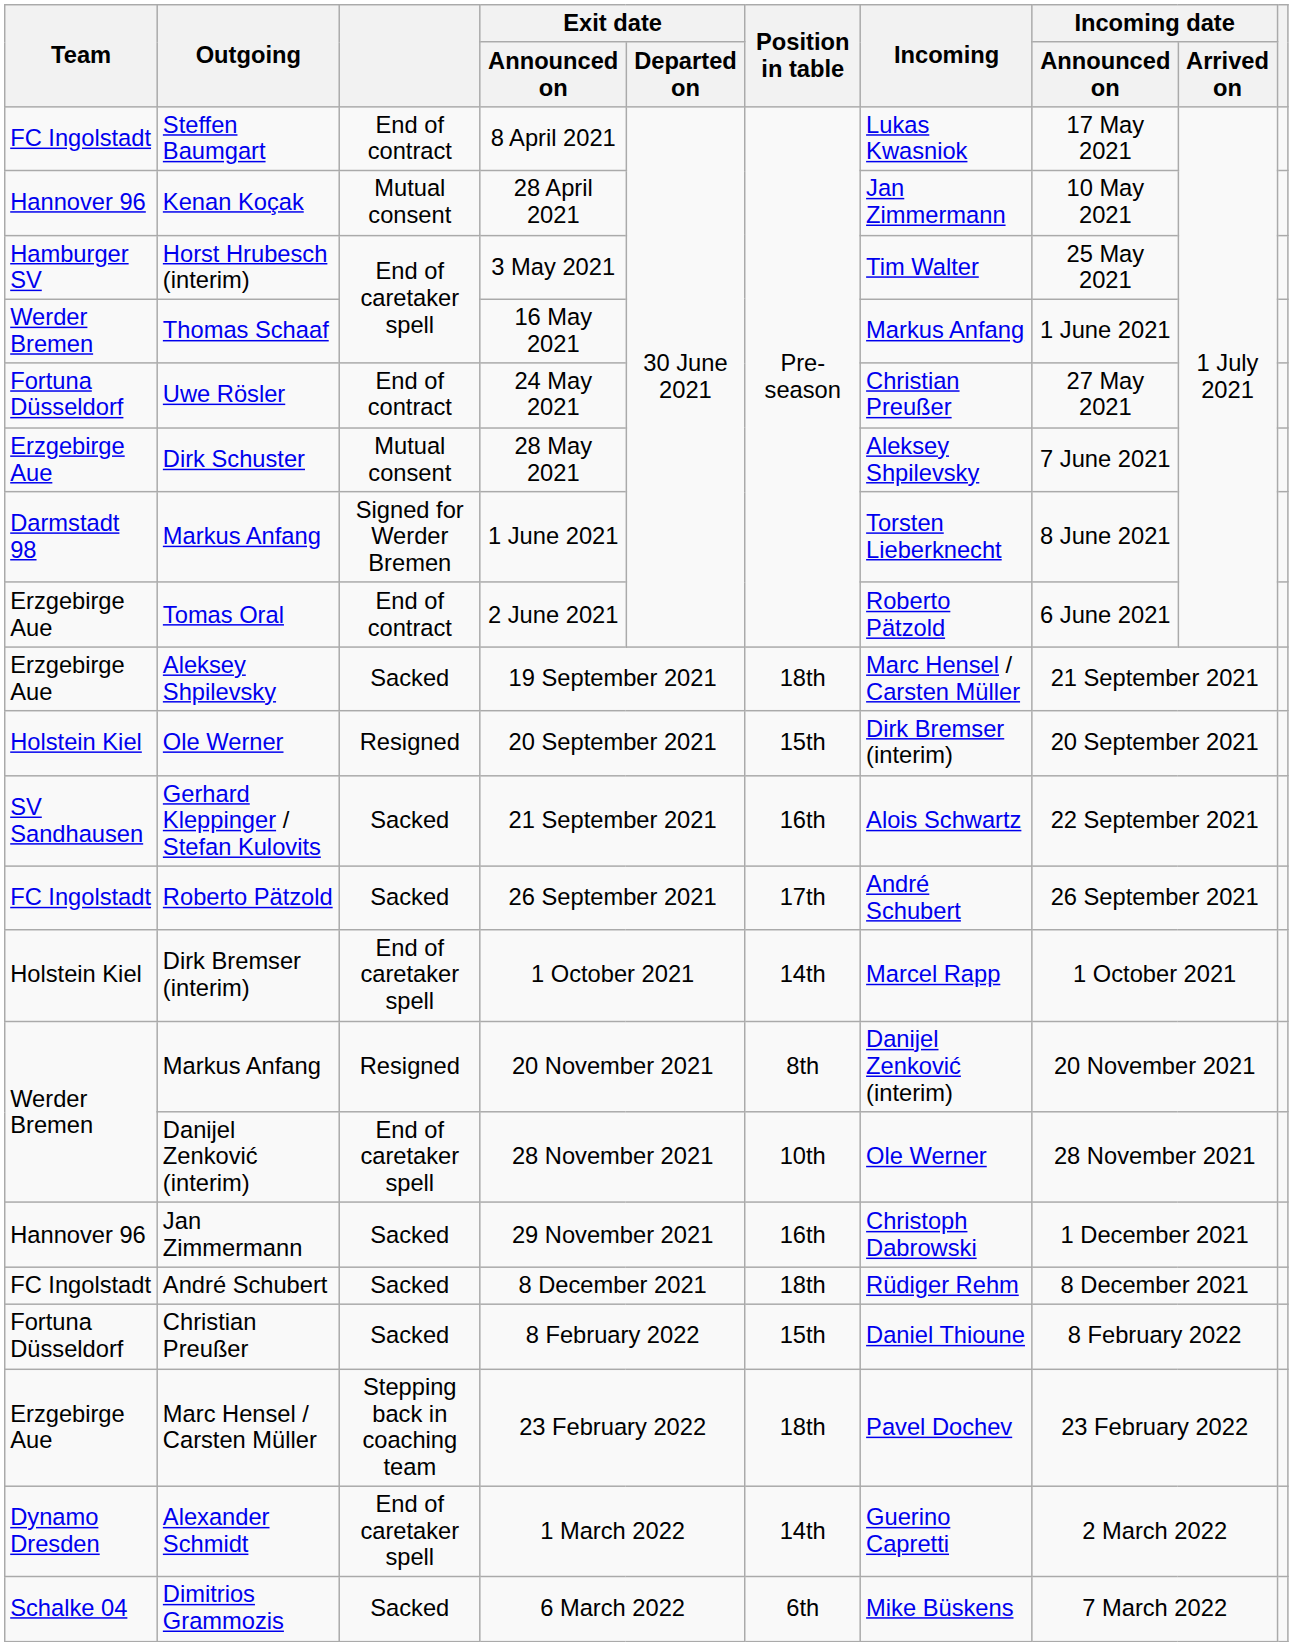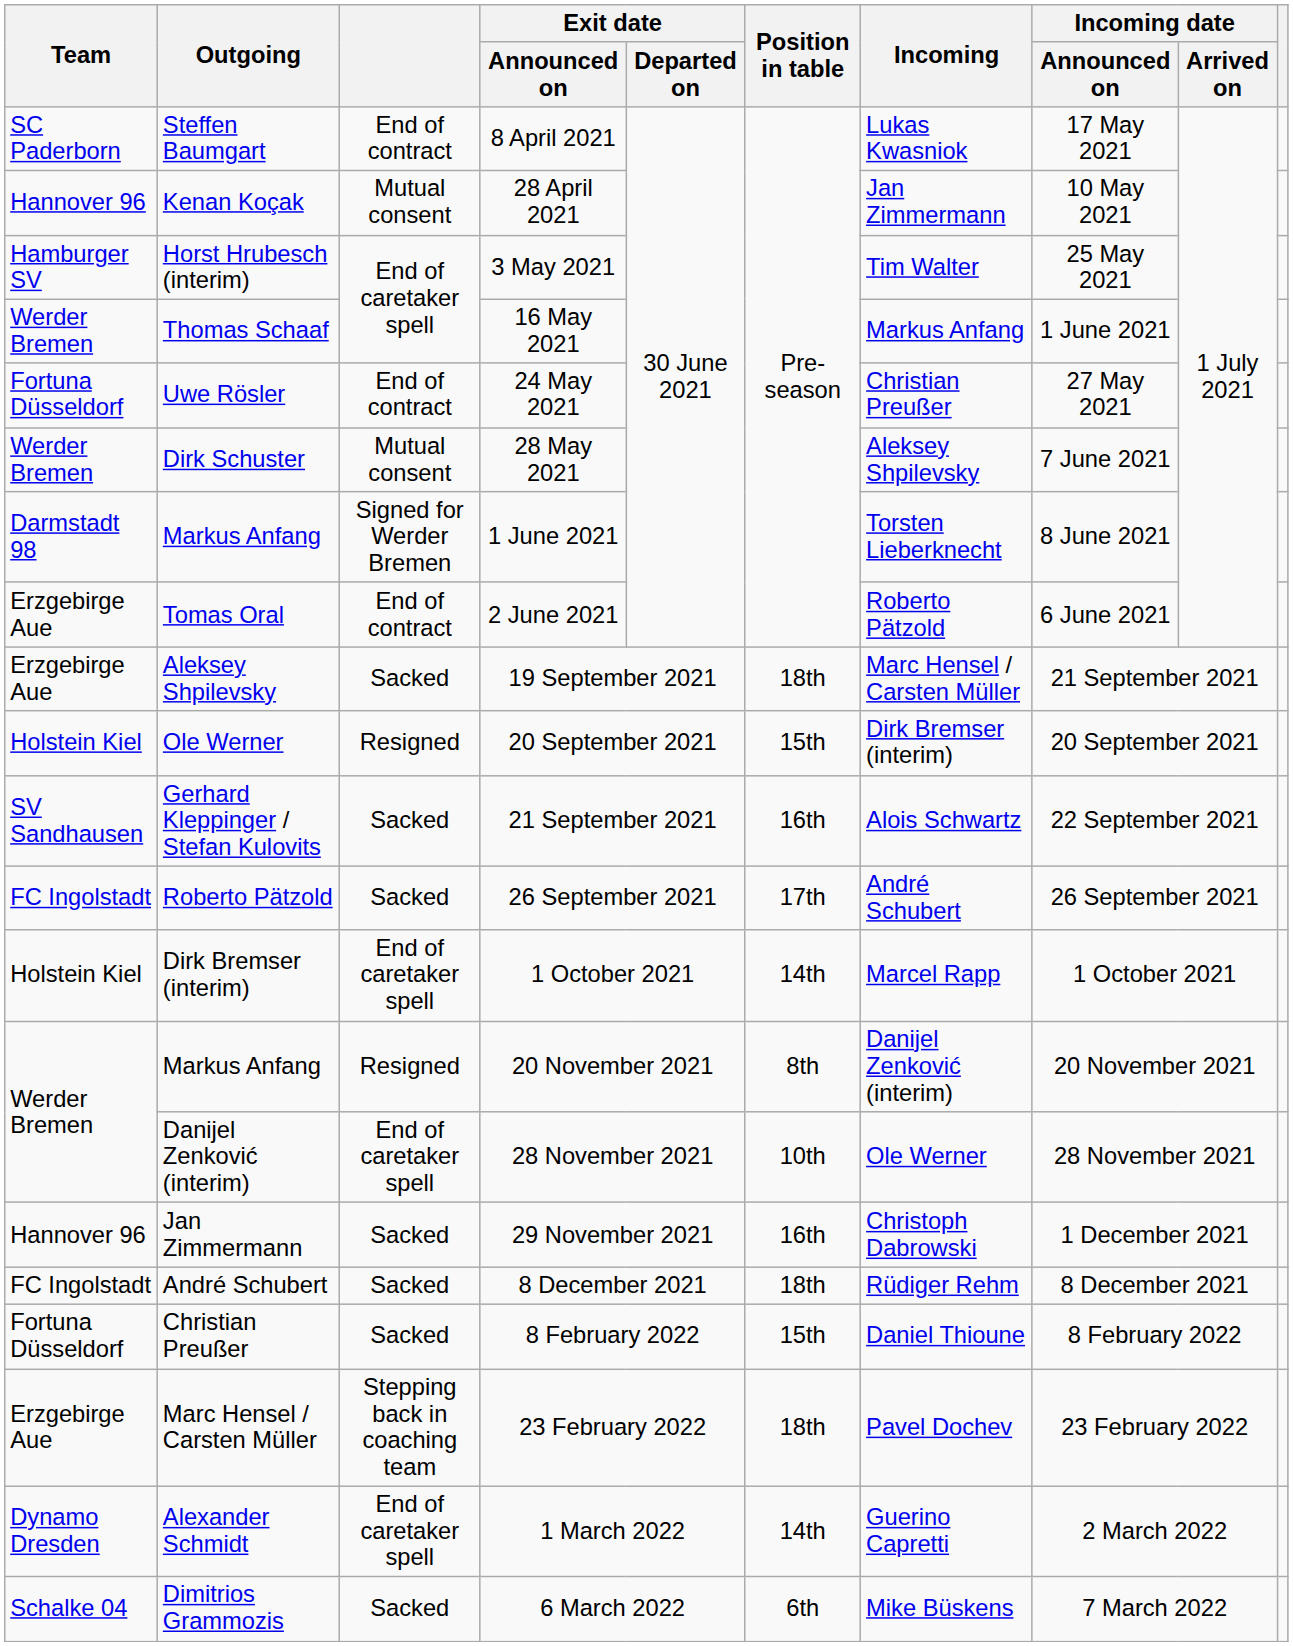8 April 2021 | Team: FC Ingolstadt -> SC Paderborn
28 May 2021 | Team: Erzgebirge Aue -> Werder Bremen
